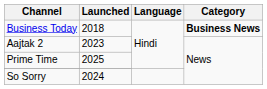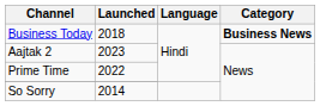Prime Time | Launched: 2025 -> 2022
So Sorry | Launched: 2024 -> 2014
